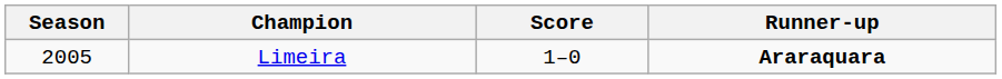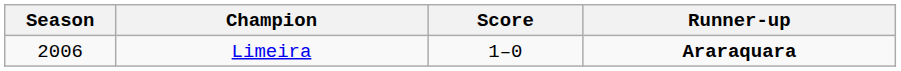Limeira | Season: 2005 -> 2006
